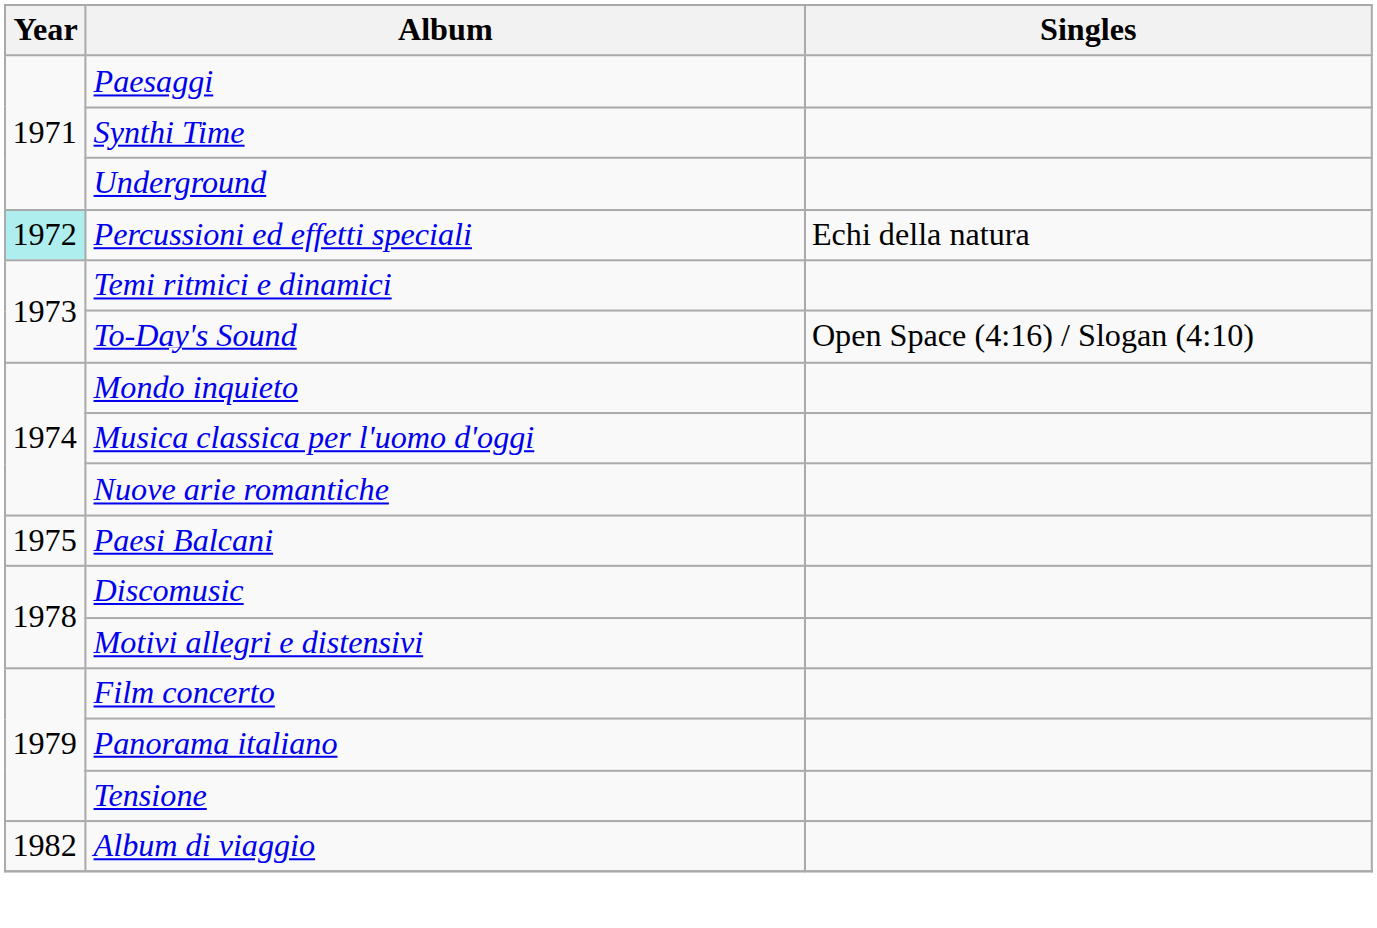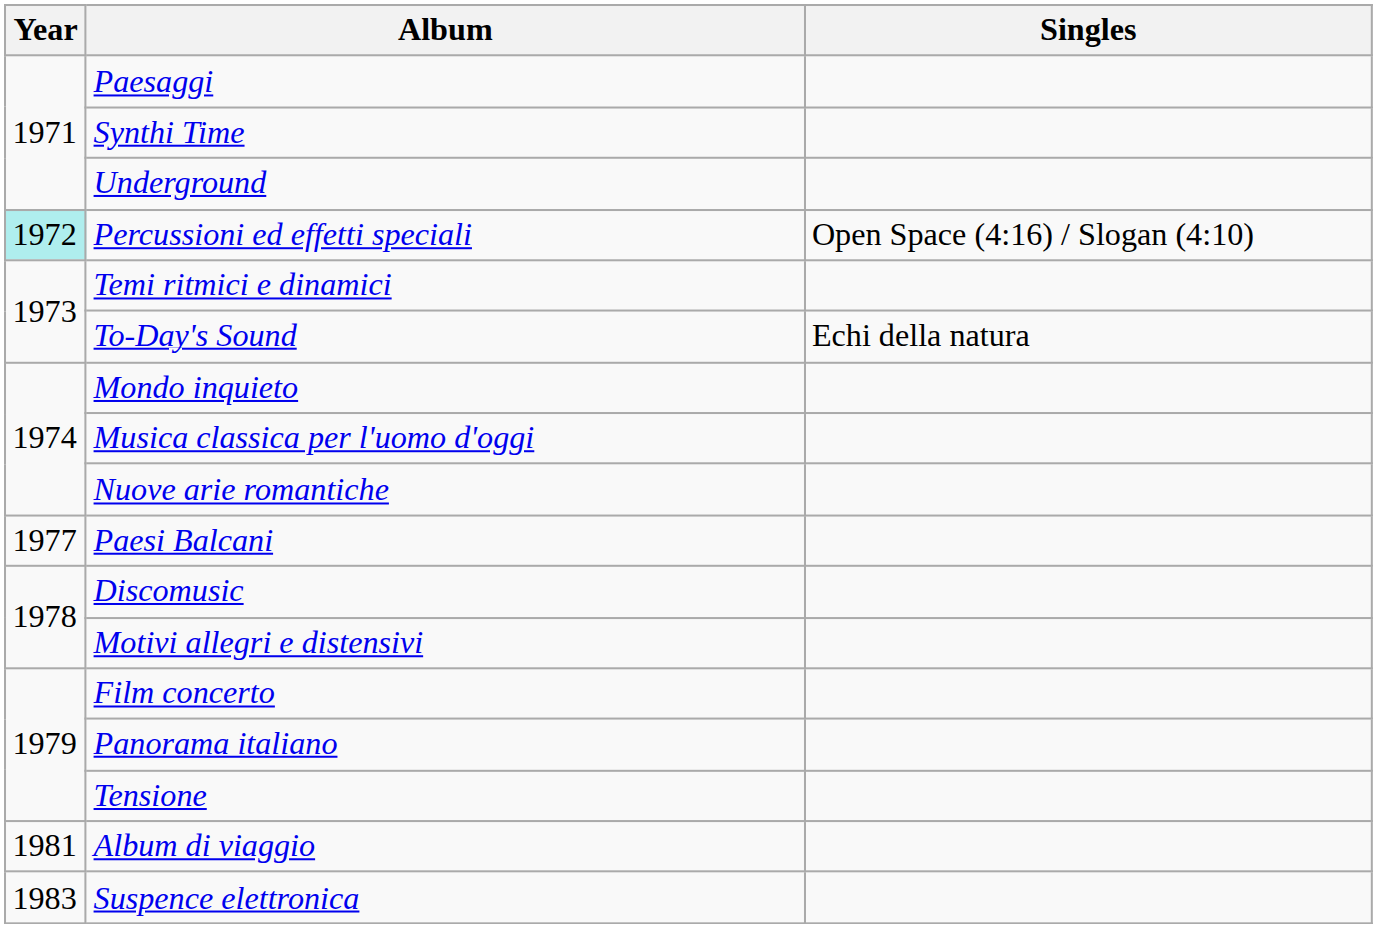Percussioni ed effetti speciali | Singles: Echi della natura -> Open Space (4:16) / Slogan (4:10)
To-Day's Sound | Singles: Open Space (4:16) / Slogan (4:10) -> Echi della natura
Paesi Balcani | Year: 1975 -> 1977
Album di viaggio | Year: 1982 -> 1981
+ row: 1983 | Suspence elettronica
